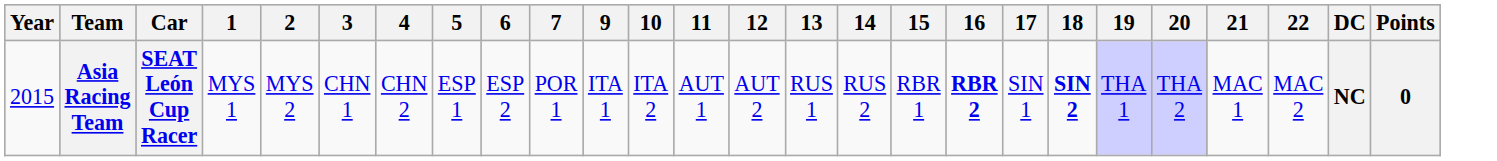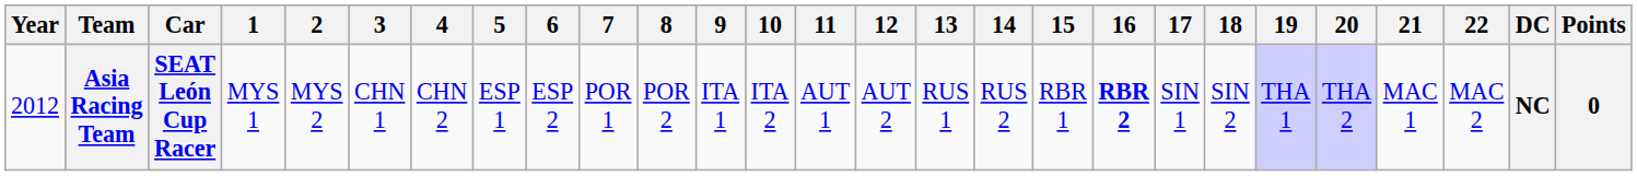+ column: 8 | POR 2
Asia Racing Team | Year: 2015 -> 2012
Asia Racing Team | 18: bold -> normal
